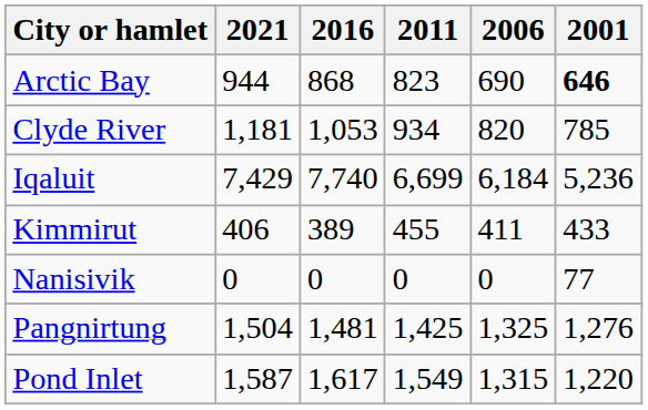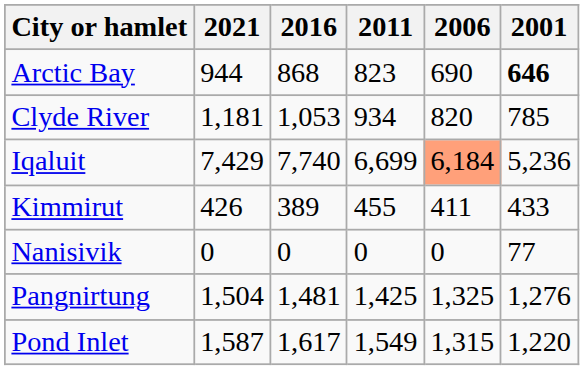Iqaluit | 2006: no background -> lightsalmon background
Kimmirut | 2021: 406 -> 426
